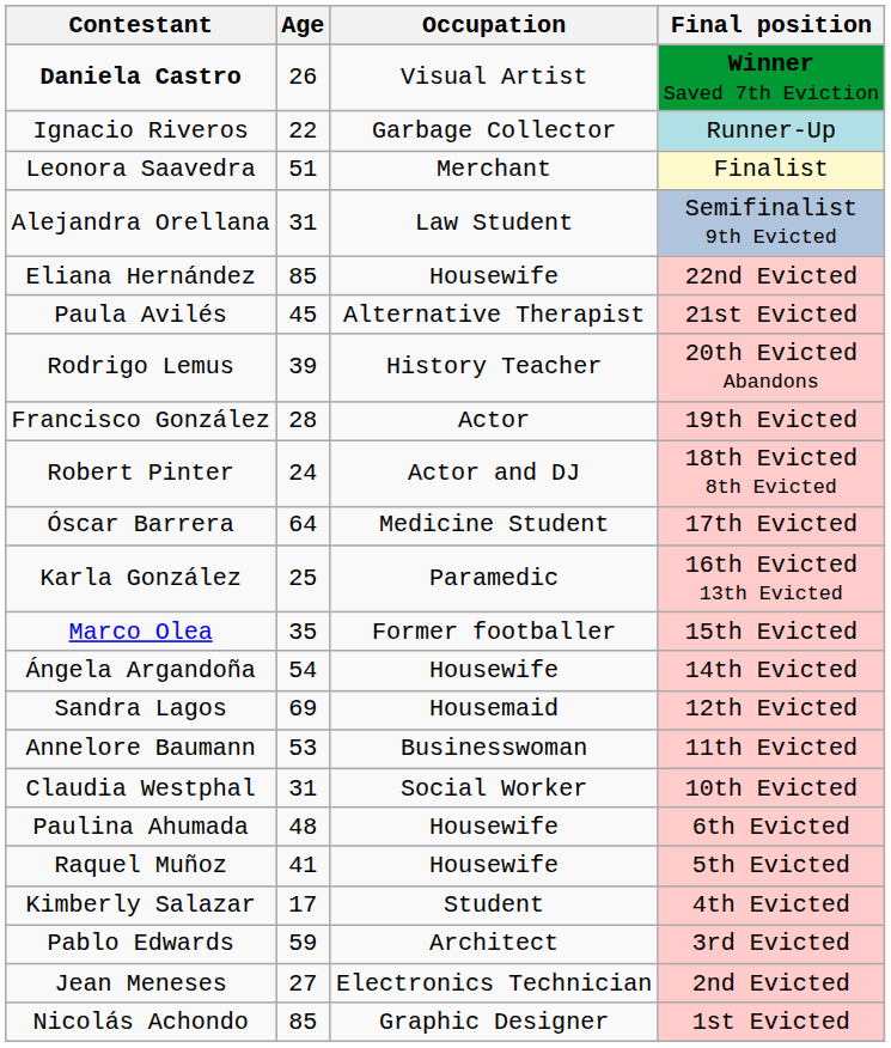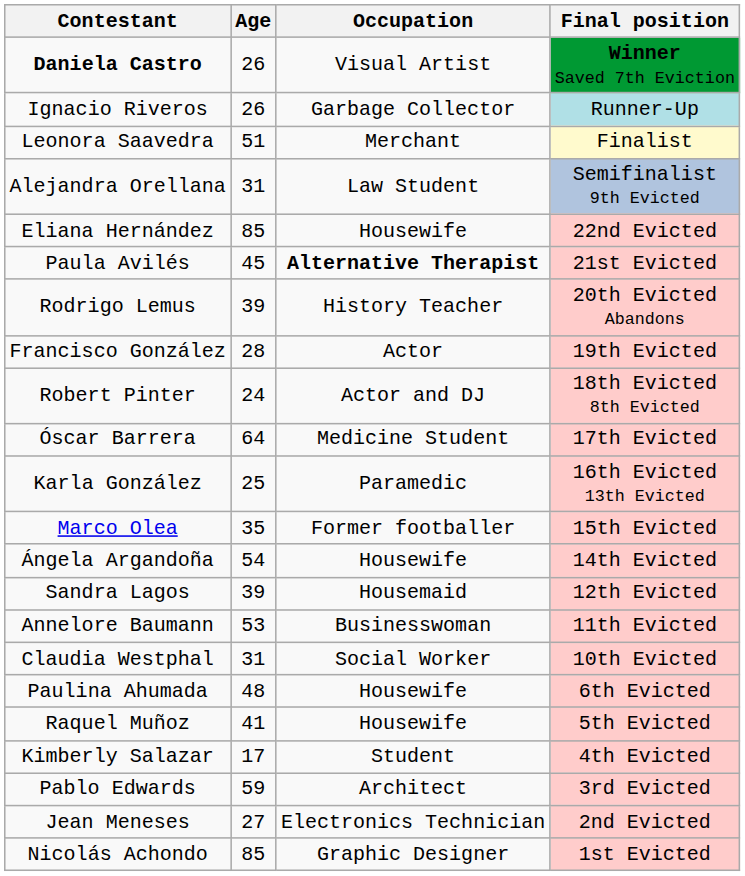Ignacio Riveros | Age: 22 -> 26
Paula Avilés | Occupation: normal -> bold
Sandra Lagos | Age: 69 -> 39
